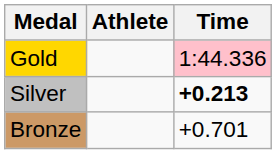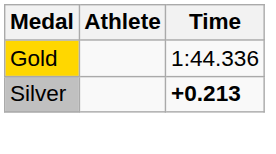Gold | Time: pink background -> no background
- row: Bronze | +0.701
